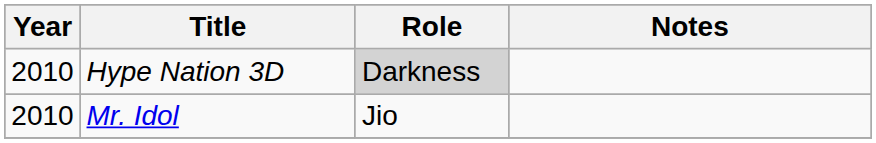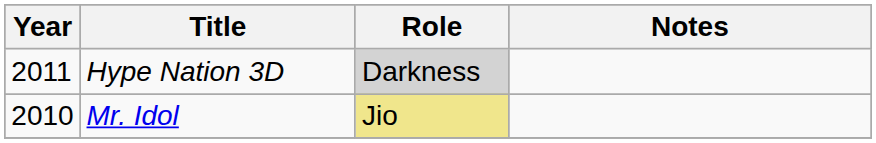Hype Nation 3D | Year: 2010 -> 2011
Mr. Idol | Role: no background -> khaki background
